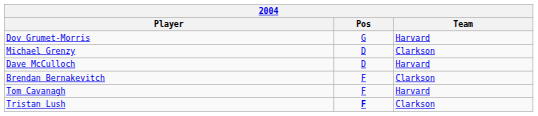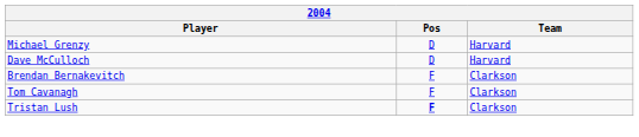- row: Dov Grumet-Morris | G | Harvard
Michael Grenzy | Team: Clarkson -> Harvard
Tom Cavanagh | Team: Harvard -> Clarkson
